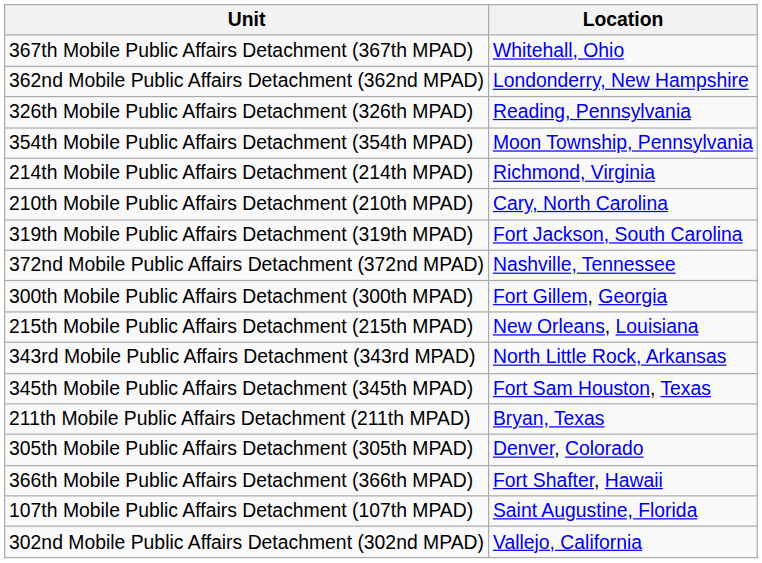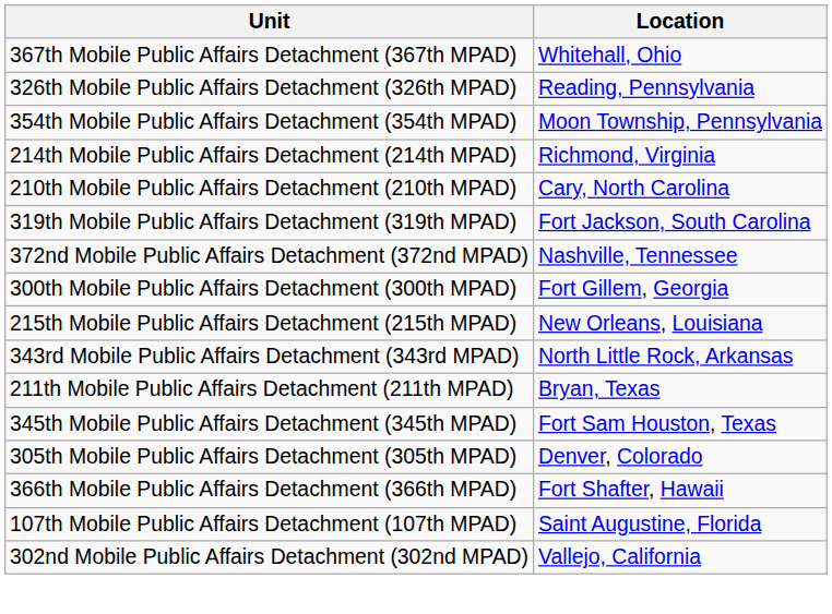- row: 362nd Mobile Public Affairs Detachment (362nd MPAD) | Londonderry, New Hampshire
rows swapped: 345th Mobile Public Affairs Detachment (345th MPAD) <-> 211th Mobile Public Affairs Detachment (211th MPAD)
